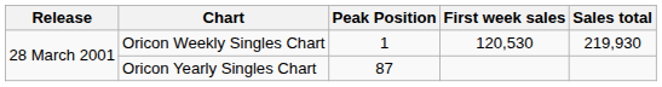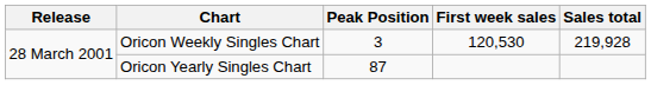Oricon Weekly Singles Chart | Peak Position: 1 -> 3
Oricon Weekly Singles Chart | Sales total: 219,930 -> 219,928
